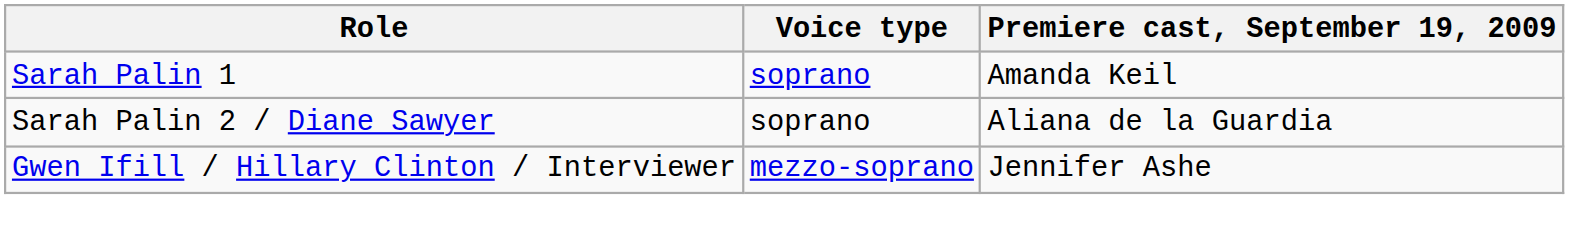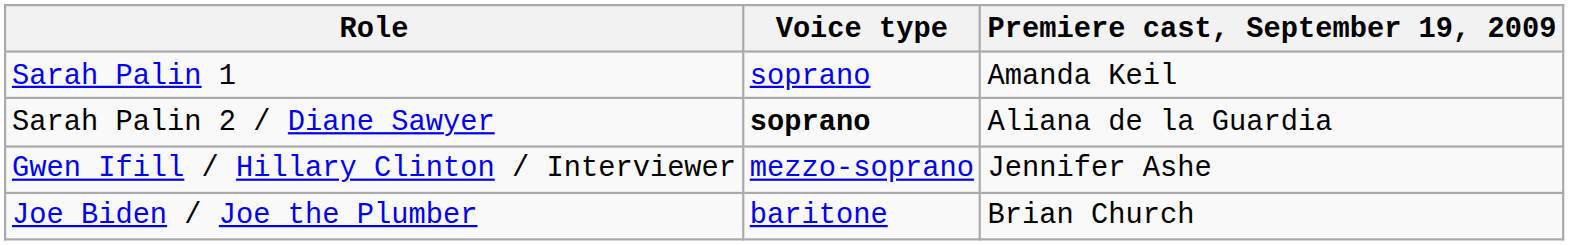Sarah Palin 2 / Diane Sawyer | Voice type: normal -> bold
+ row: Joe Biden / Joe the Plumber | baritone | Brian Church
